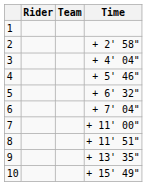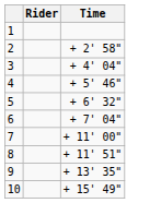- column: Team
